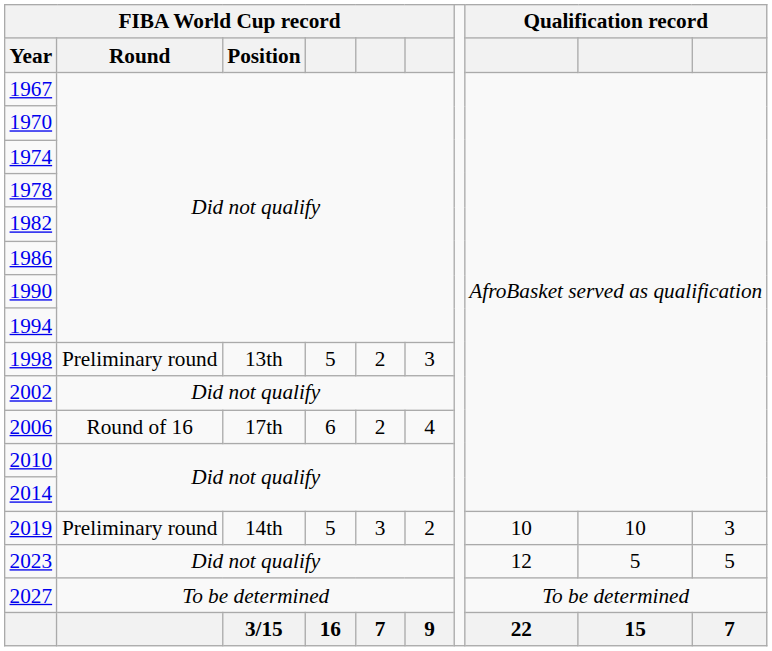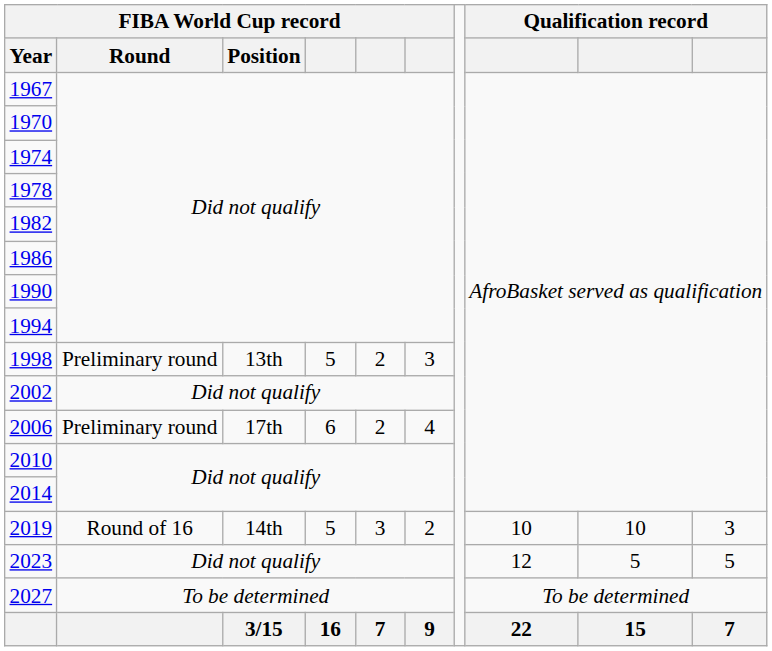2006 | FIBA World Cup record / Round: Round of 16 -> Preliminary round
2019 | FIBA World Cup record / Round: Preliminary round -> Round of 16
